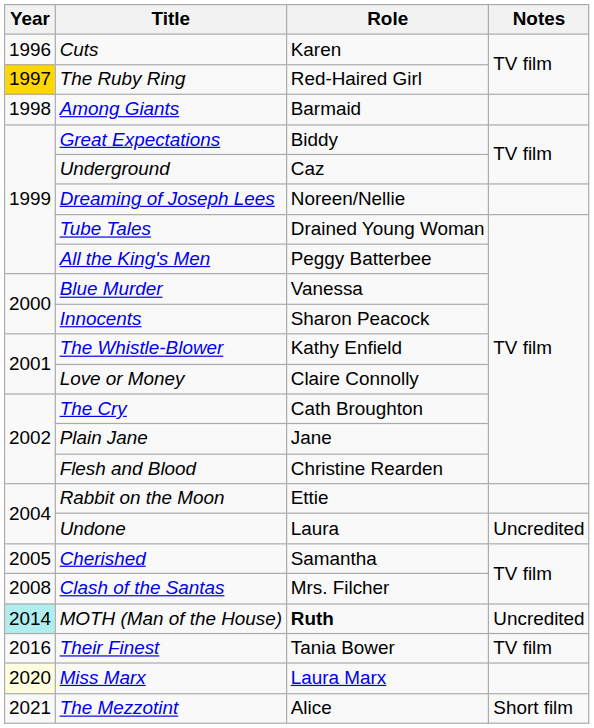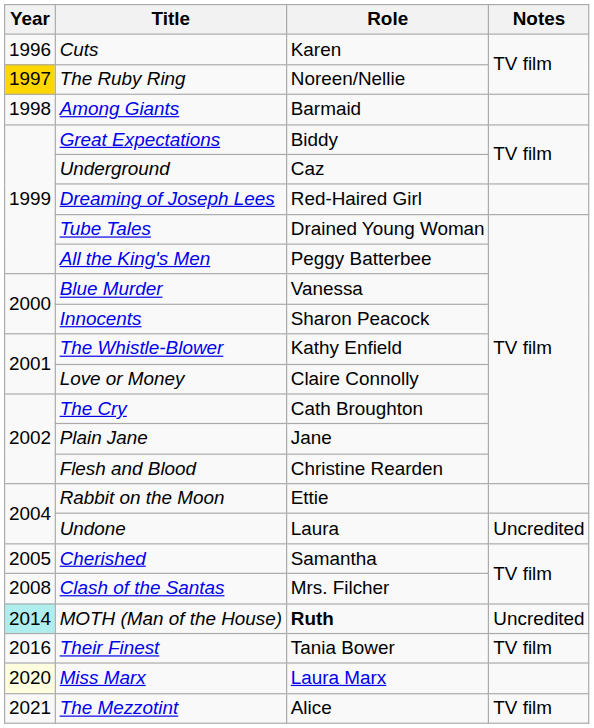The Ruby Ring | Role: Red-Haired Girl -> Noreen/Nellie
Dreaming of Joseph Lees | Role: Noreen/Nellie -> Red-Haired Girl
The Mezzotint | Notes: Short film -> TV film
